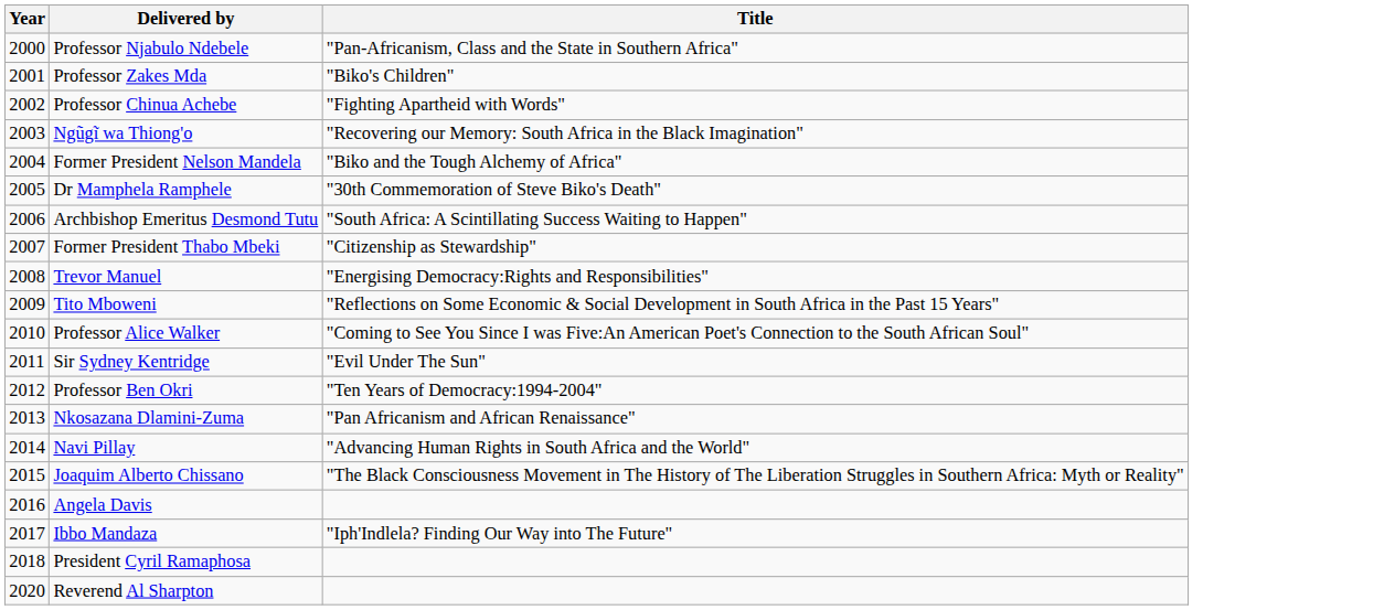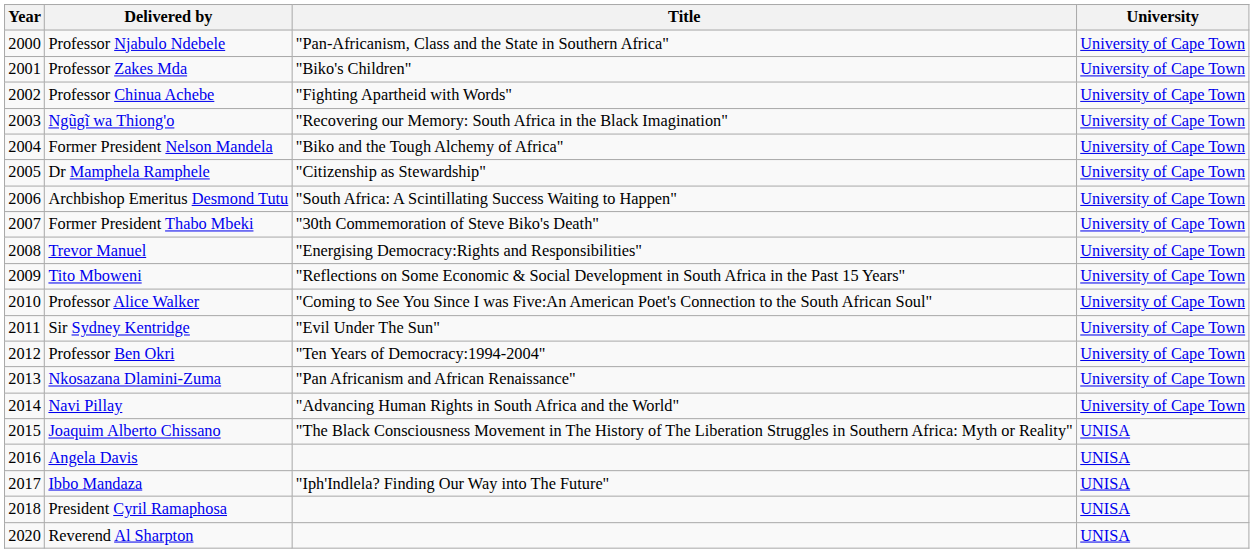+ column: University | University of Cape Town | University of Cape Town | University of Cape Town | University of Cape Town | University of Cape Town | University of Cape Town | University of Cape Town | University of Cape Town | University of Cape Town | University of Cape Town | University of Cape Town | University of Cape Town | University of Cape Town | University of Cape Town | University of Cape Town | UNISA | UNISA | UNISA | UNISA | UNISA
Dr Mamphela Ramphele | Title: "30th Commemoration of Steve Biko's Death" -> "Citizenship as Stewardship"
Former President Thabo Mbeki | Title: "Citizenship as Stewardship" -> "30th Commemoration of Steve Biko's Death"
